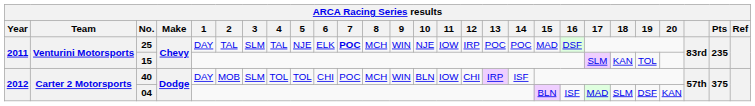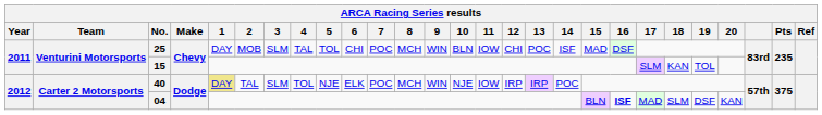25 | 2: TAL -> MOB
25 | 5: NJE -> TOL
25 | 6: ELK -> CHI
25 | 7: bold -> normal
25 | 10: NJE -> BLN
25 | 12: IRP -> CHI
25 | 14: POC -> ISF
40 | 1: no background -> khaki background
40 | 2: MOB -> TAL
40 | 5: TOL -> NJE
40 | 6: CHI -> ELK
40 | 10: BLN -> NJE
40 | 12: CHI -> IRP
40 | 14: ISF -> POC
04 | 16: normal -> bold
